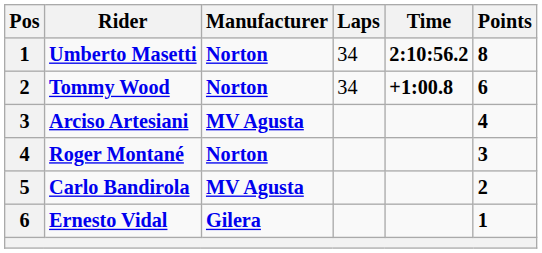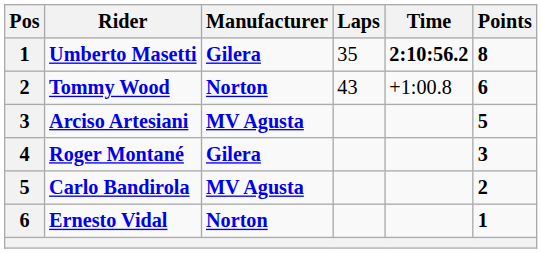Umberto Masetti | Manufacturer: Norton -> Gilera
Umberto Masetti | Laps: 34 -> 35
Tommy Wood | Laps: 34 -> 43
Tommy Wood | Time: bold -> normal
Arciso Artesiani | Points: 4 -> 5
Roger Montané | Manufacturer: Norton -> Gilera
Ernesto Vidal | Manufacturer: Gilera -> Norton
